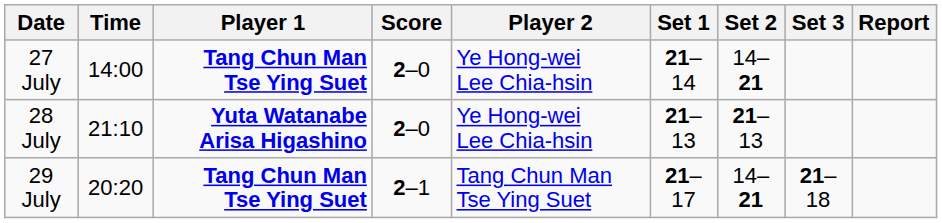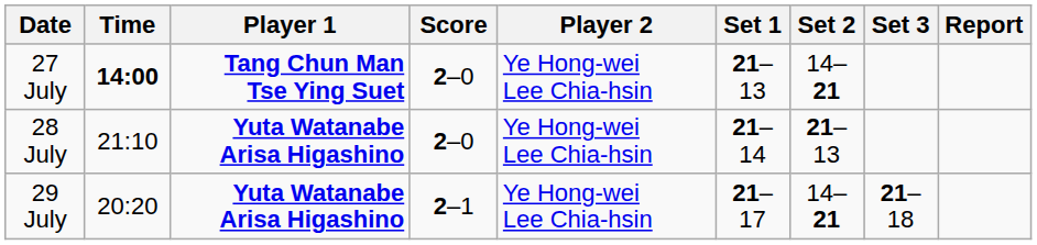27 July | Time: normal -> bold
27 July | Set 1: 21–14 -> 21–13
28 July | Set 1: 21–13 -> 21–14
29 July | Player 1: Tang Chun Man Tse Ying Suet -> Yuta Watanabe Arisa Higashino
29 July | Player 2: Tang Chun Man Tse Ying Suet -> Ye Hong-wei Lee Chia-hsin
